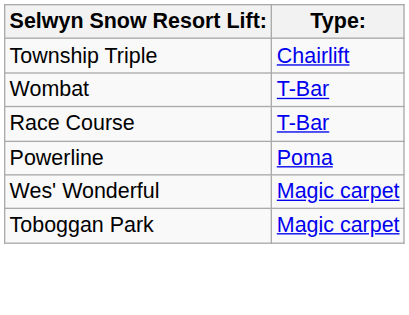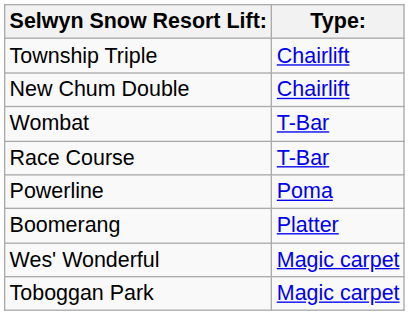+ row: New Chum Double | Chairlift
+ row: Boomerang | Platter
